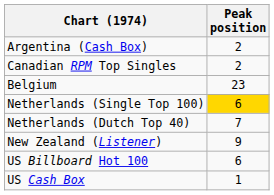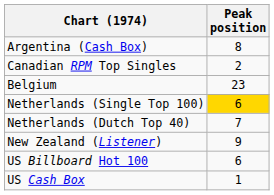Argentina (Cash Box) | Peak position: 2 -> 8
